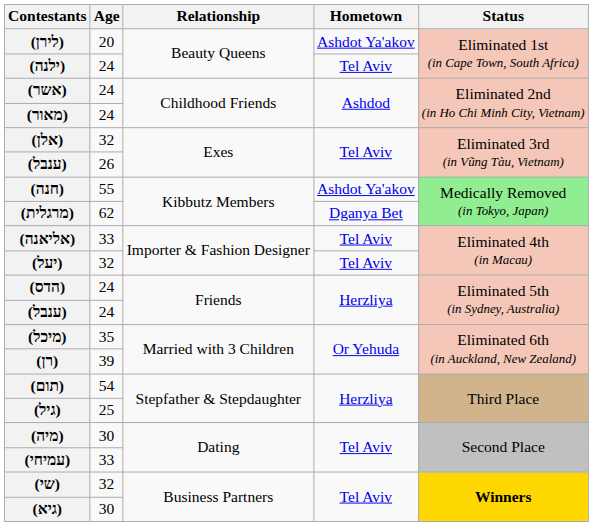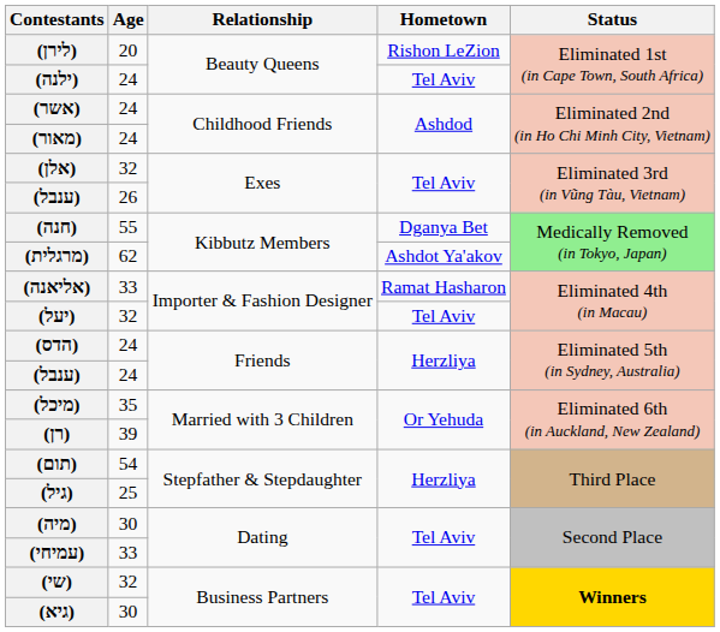(לירן) | Hometown: Ashdot Ya'akov -> Rishon LeZion
(חנה) | Hometown: Ashdot Ya'akov -> Dganya Bet
(מרגלית) | Hometown: Dganya Bet -> Ashdot Ya'akov
(אליאנה) | Hometown: Tel Aviv -> Ramat Hasharon
